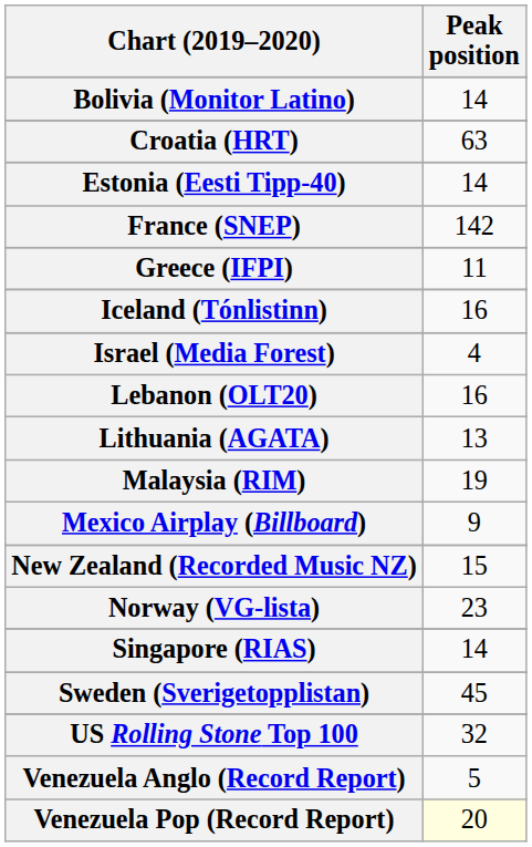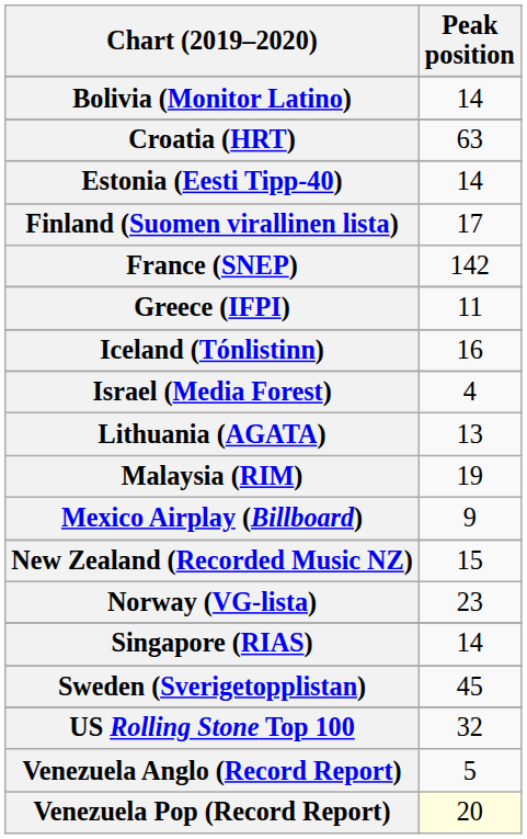+ row: Finland (Suomen virallinen lista) | 17
- row: Lebanon (OLT20) | 16
